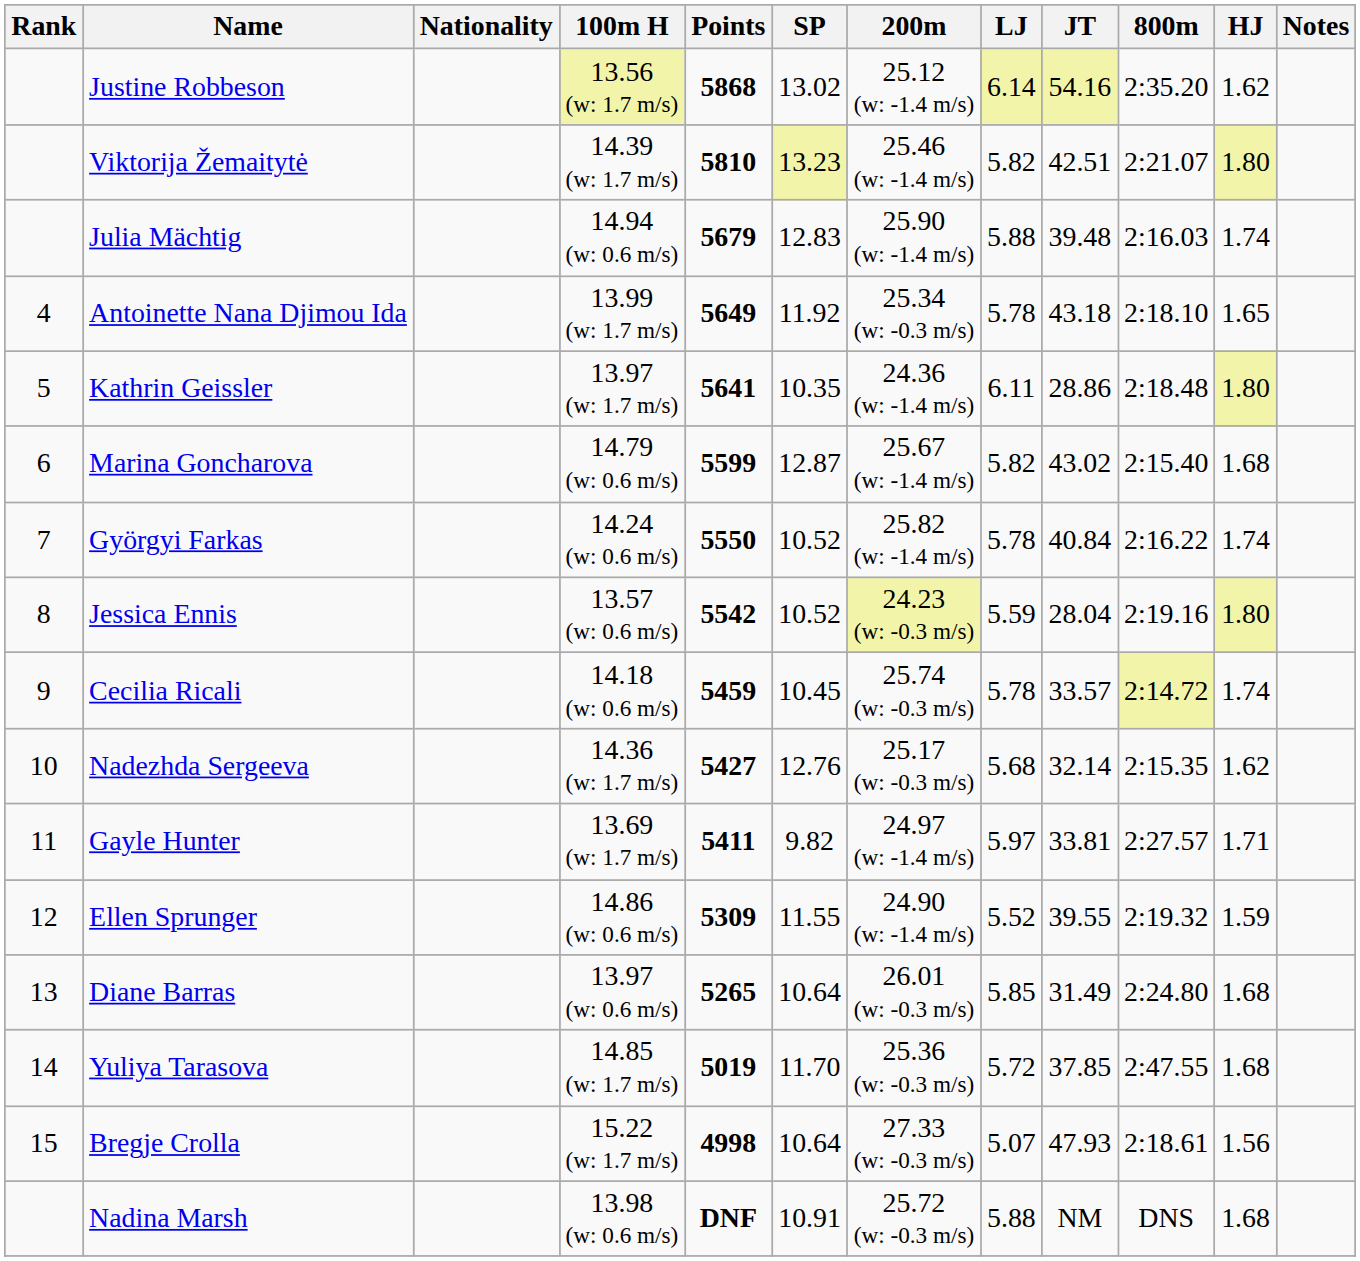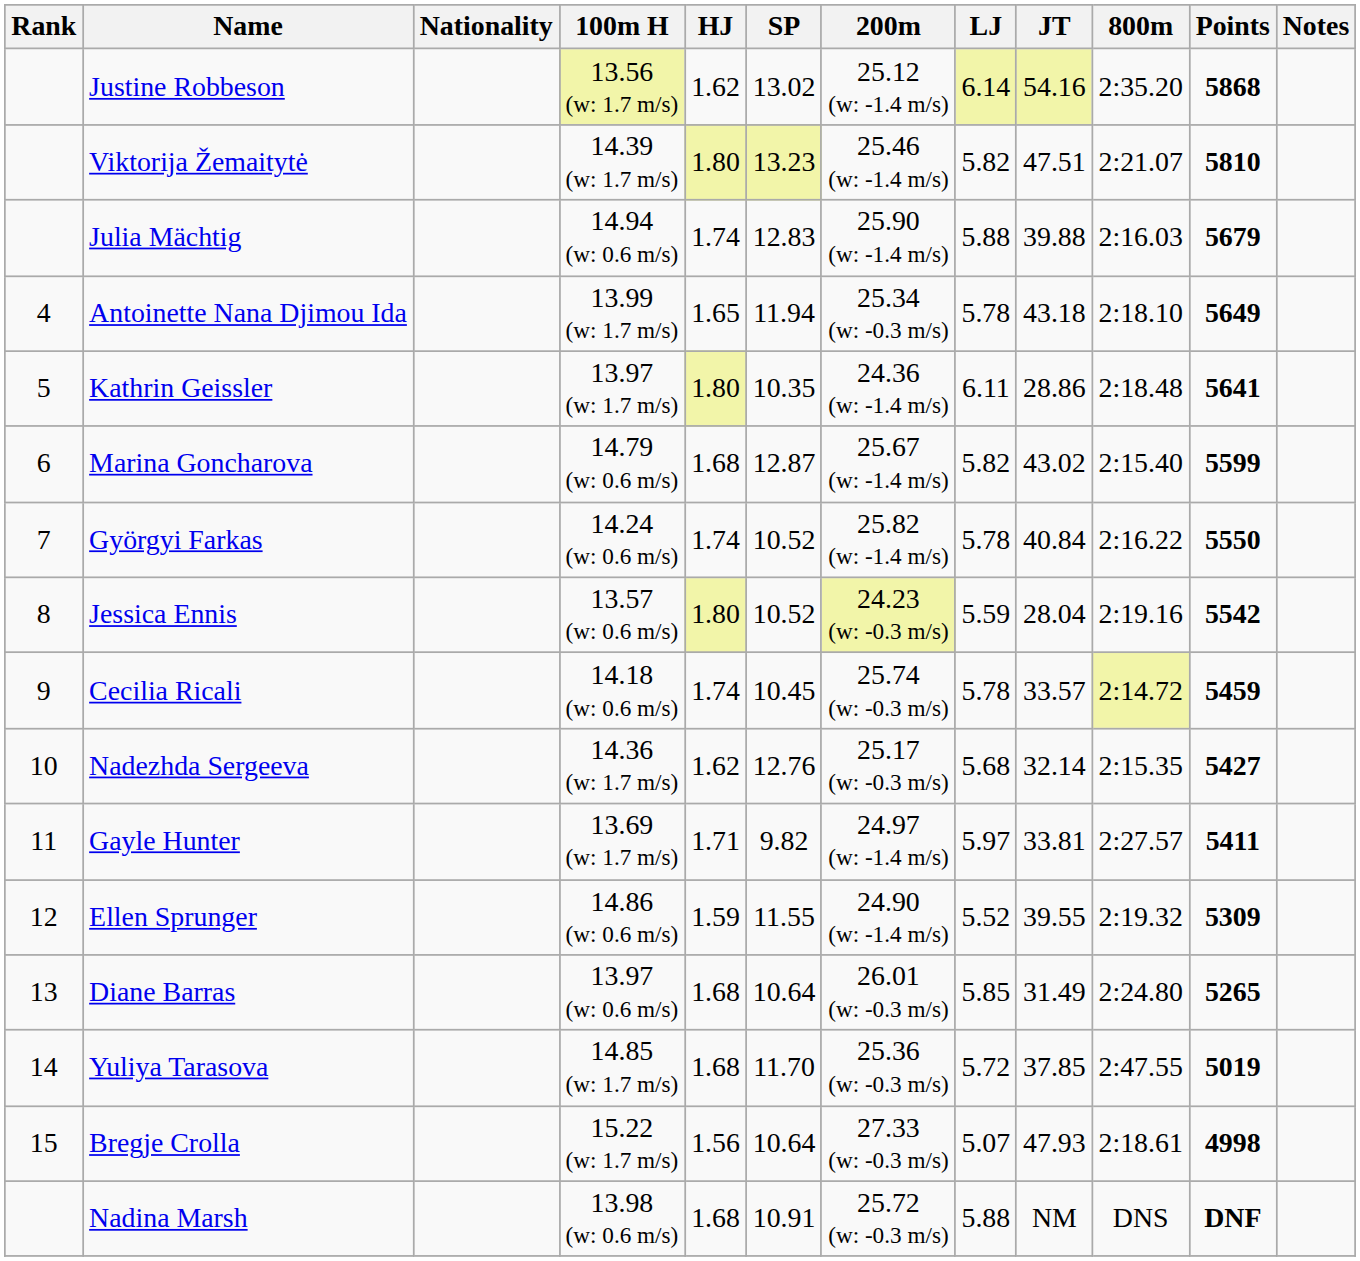columns swapped: HJ <-> Points
Viktorija Žemaitytė | JT: 42.51 -> 47.51
Julia Mächtig | JT: 39.48 -> 39.88
Antoinette Nana Djimou Ida | SP: 11.92 -> 11.94
